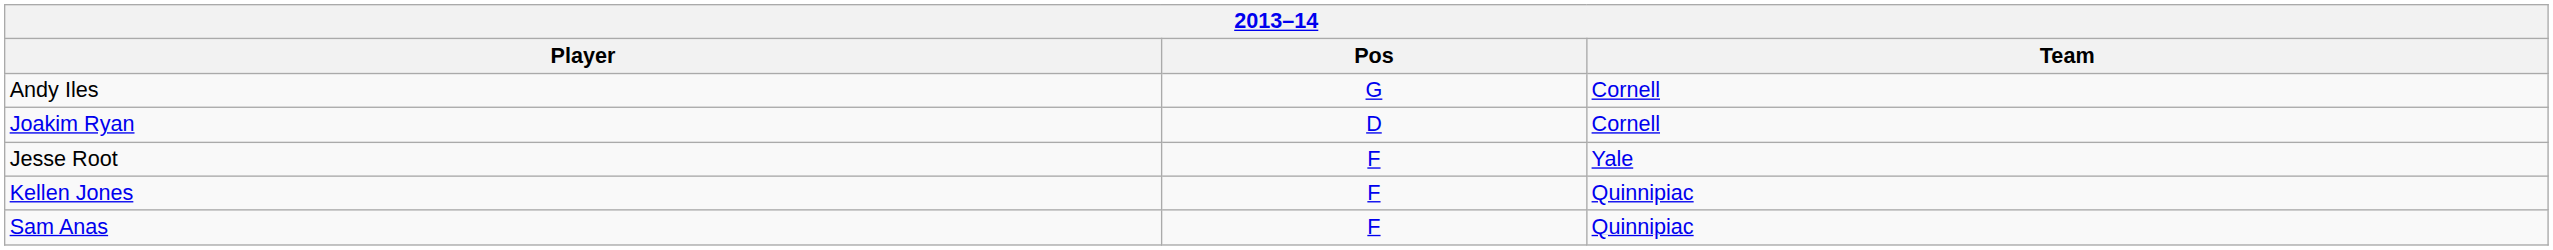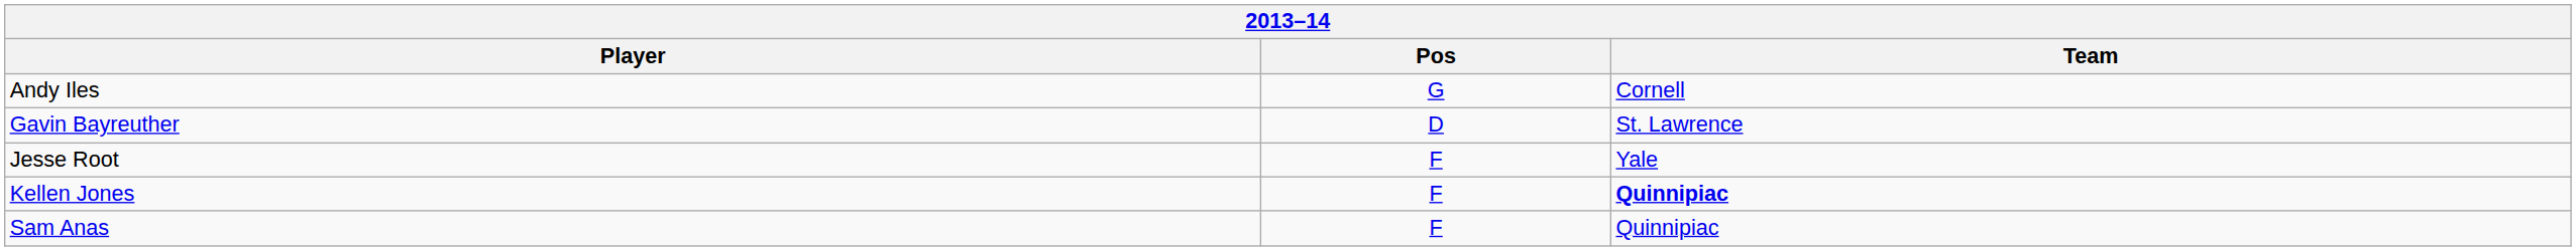- row: Joakim Ryan | D | Cornell
+ row: Gavin Bayreuther | D | St. Lawrence
Kellen Jones | Team: normal -> bold
